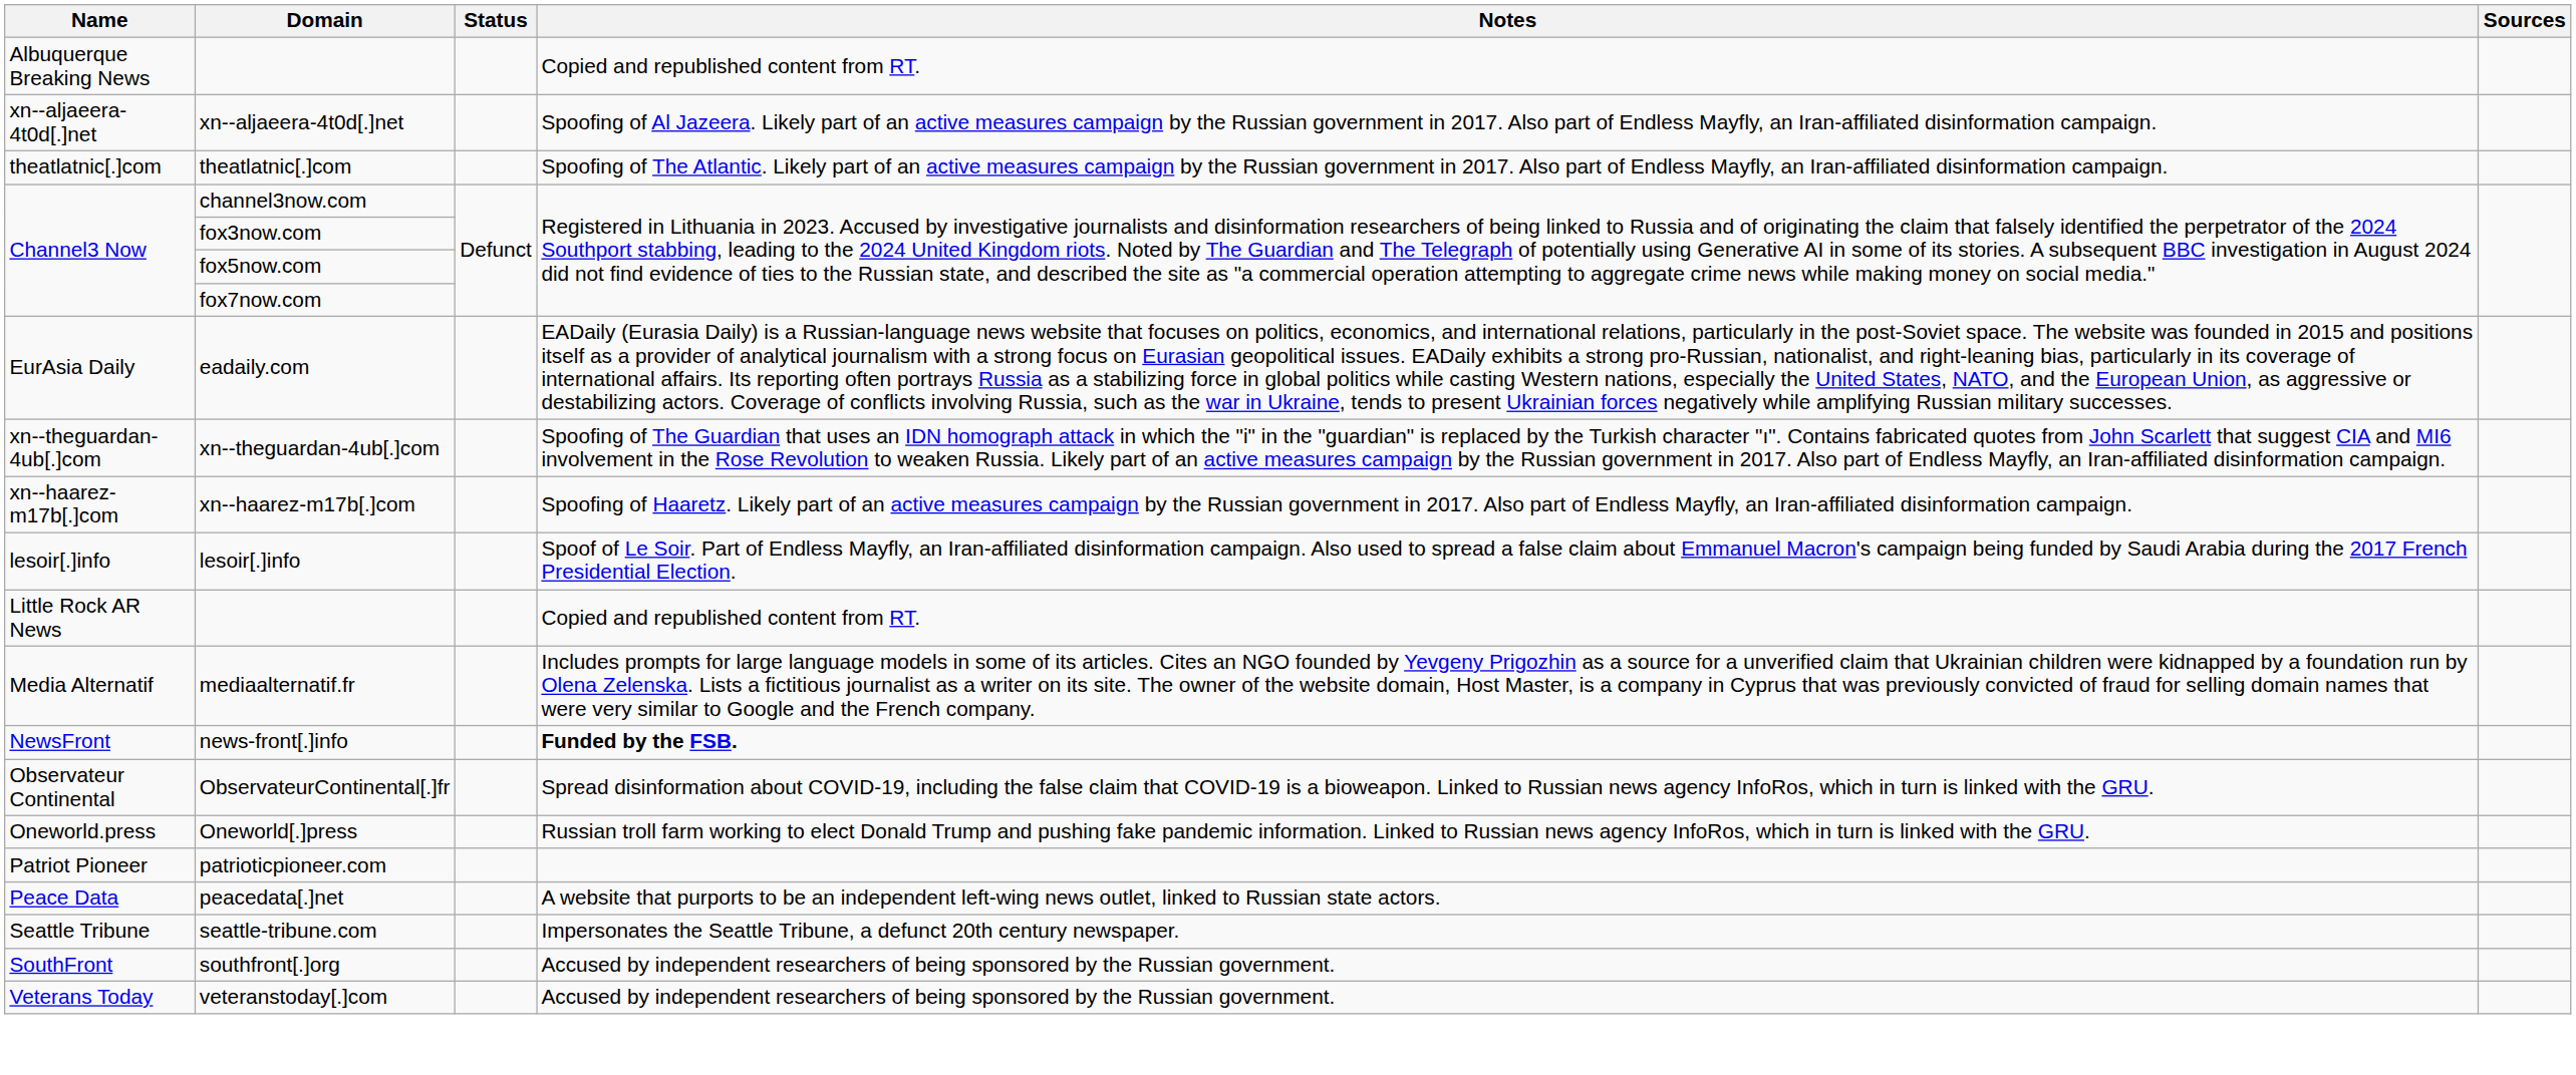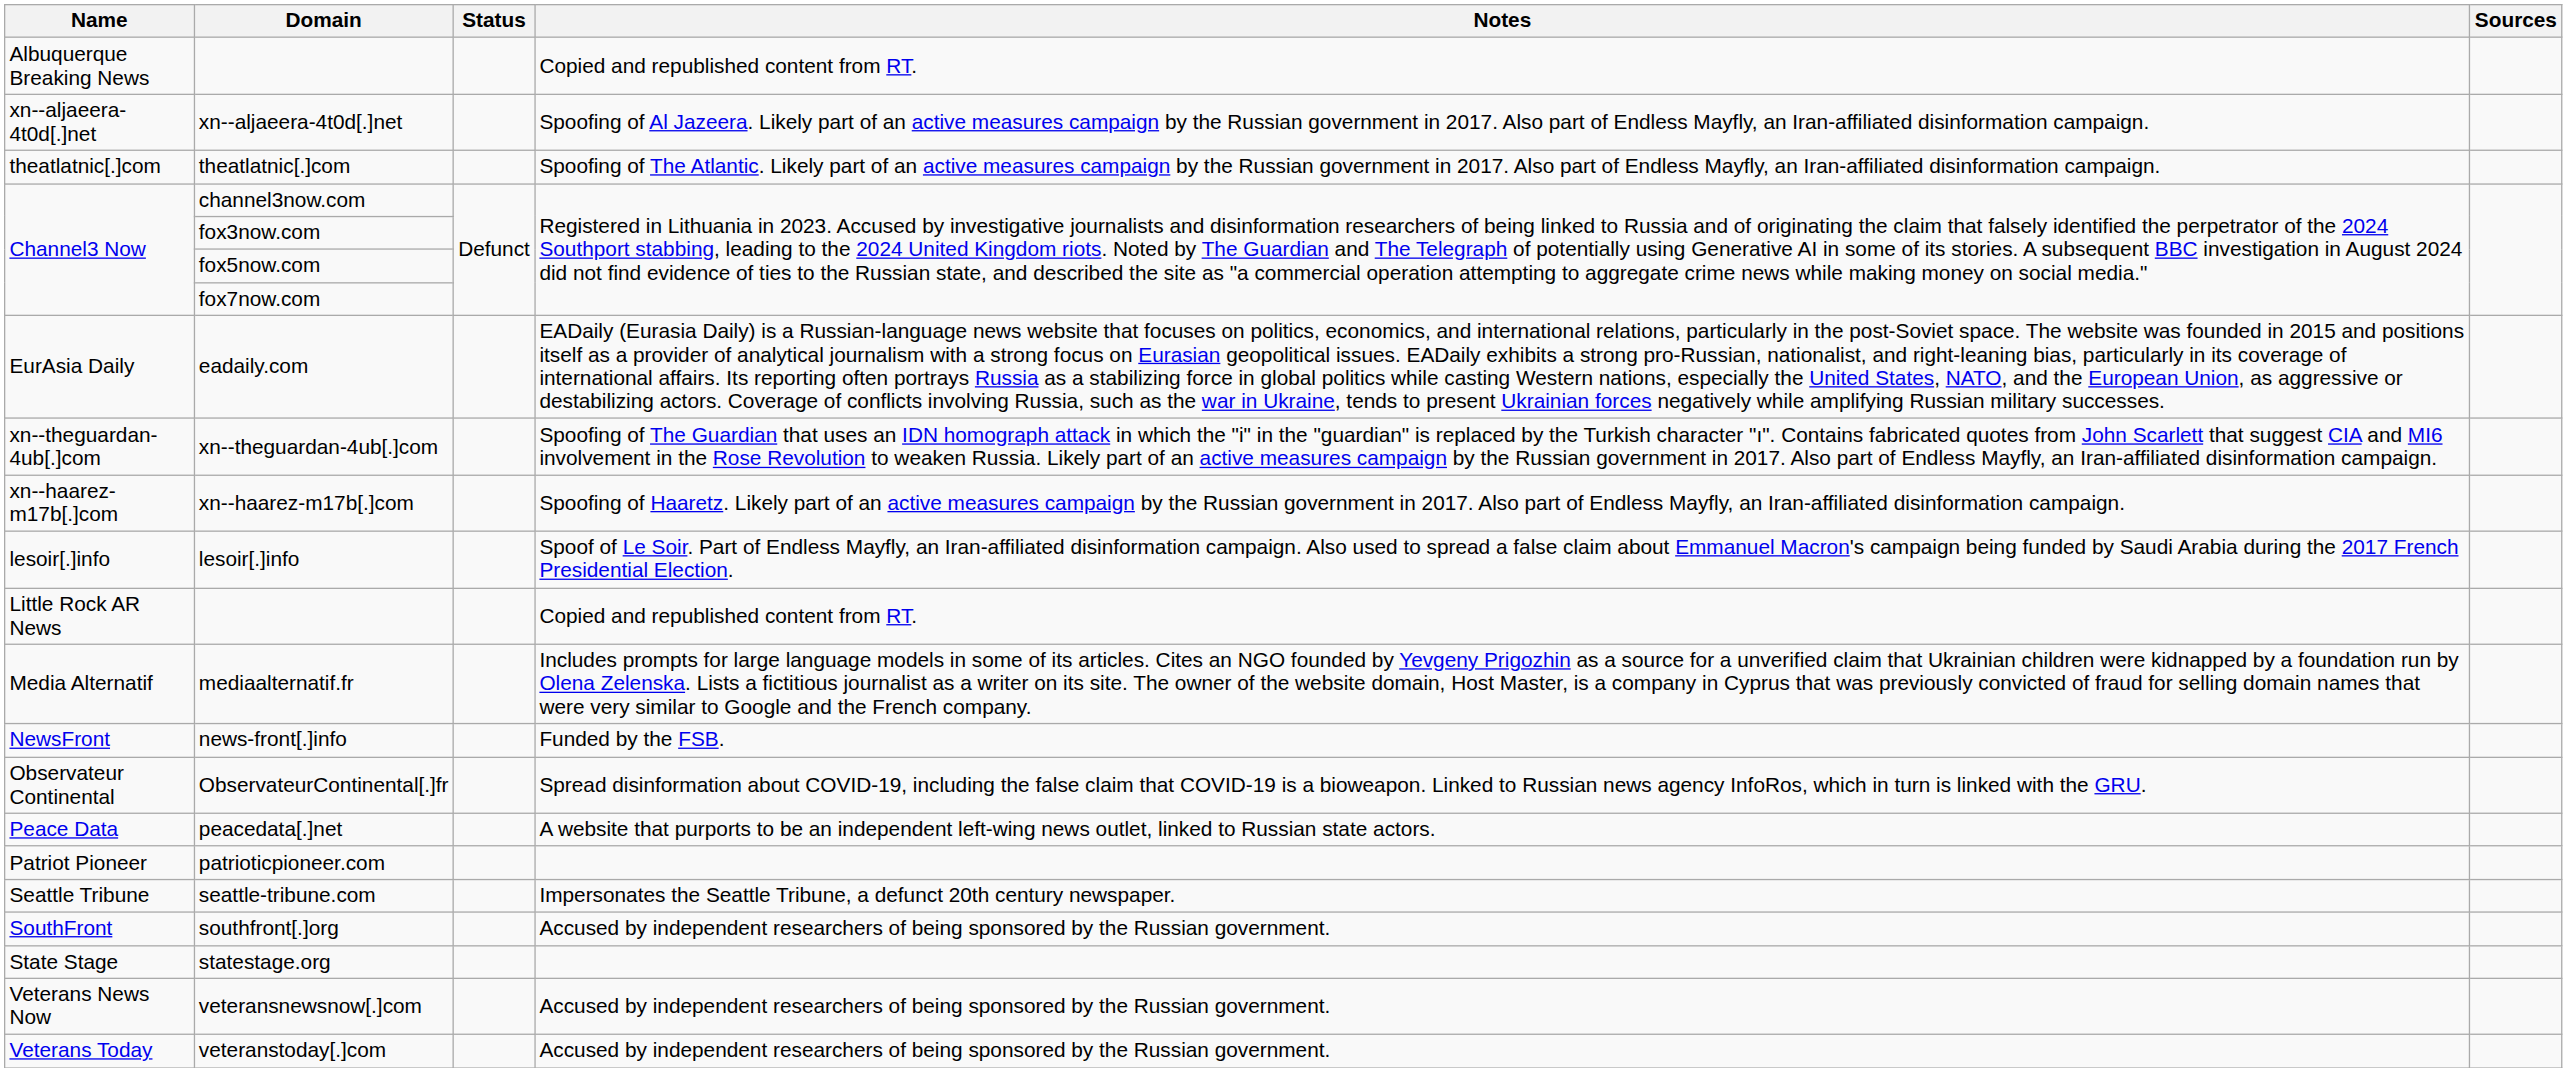news-front[.]info | Notes: bold -> normal
- row: Oneworld.press | Oneworld[.]press | Russian troll farm working to elect Donald Trump and pushing fake pandemic information. Linked to Russian news agency InfoRos, which in turn is linked with the GRU.
rows swapped: patrioticpioneer.com <-> peacedata[.]net
+ row: State Stage | statestage.org
+ row: Veterans News Now | veteransnewsnow[.]com | Accused by independent researchers of being sponsored by the Russian government.
